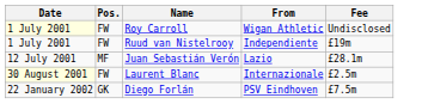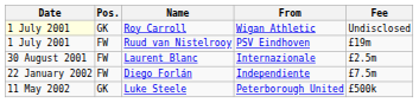Roy Carroll | Pos.: FW -> GK
Ruud van Nistelrooy | From: Independiente -> PSV Eindhoven
- row: 12 July 2001 | MF | Juan Sebastián Verón | Lazio | £28.1m
Laurent Blanc | Date: lightyellow background -> no background
Diego Forlán | Pos.: GK -> FW
Diego Forlán | From: PSV Eindhoven -> Independiente
+ row: 11 May 2002 | GK | Luke Steele | Peterborough United | £500k
